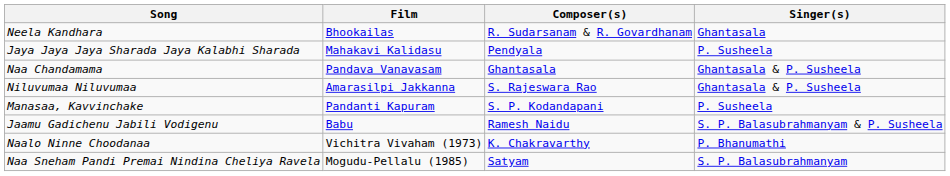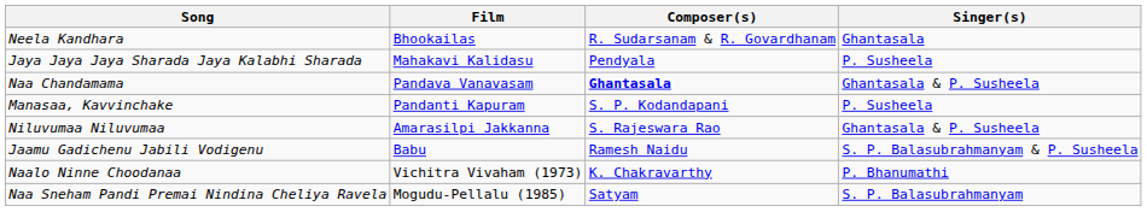Naa Chandamama | Composer(s): normal -> bold
rows swapped: Niluvumaa Niluvumaa <-> Manasaa, Kavvinchake
